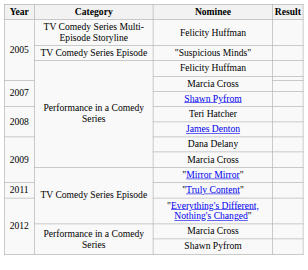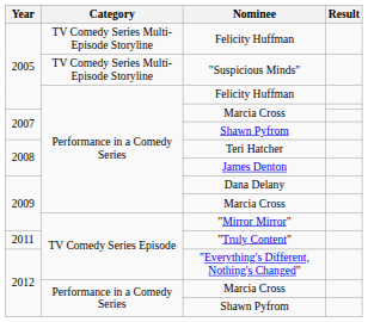"Suspicious Minds" | Category: TV Comedy Series Episode -> TV Comedy Series Multi-Episode Storyline
